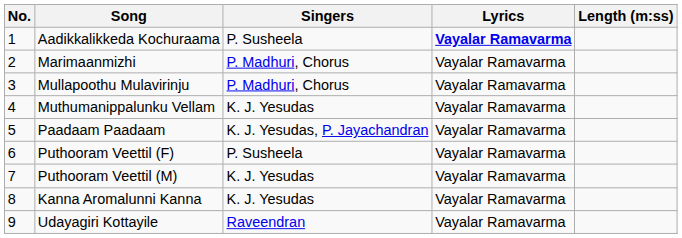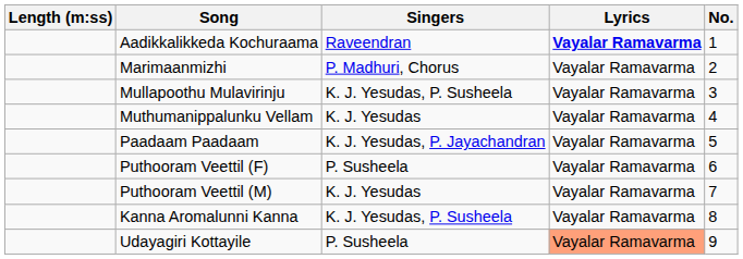columns swapped: No. <-> Length (m:ss)
Aadikkalikkeda Kochuraama | Singers: P. Susheela -> Raveendran
Mullapoothu Mulavirinju | Singers: P. Madhuri, Chorus -> K. J. Yesudas, P. Susheela
Kanna Aromalunni Kanna | Singers: K. J. Yesudas -> K. J. Yesudas, P. Susheela
Udayagiri Kottayile | Singers: Raveendran -> P. Susheela
Udayagiri Kottayile | Lyrics: no background -> lightsalmon background
